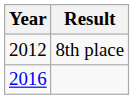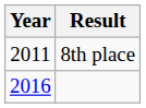8th place | Year: 2012 -> 2011
